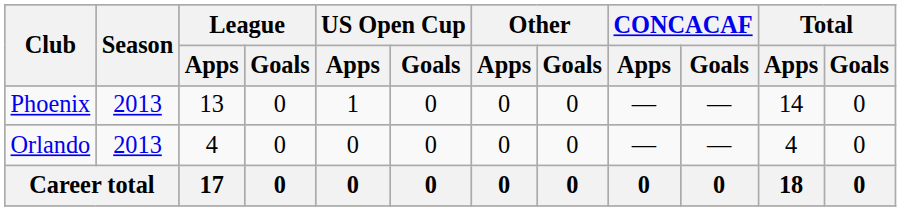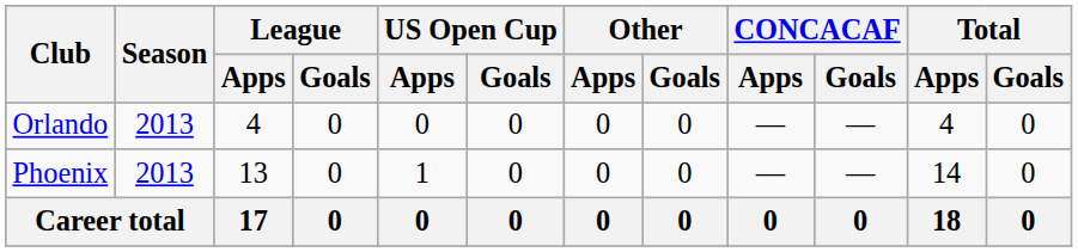rows swapped: Phoenix <-> Orlando
